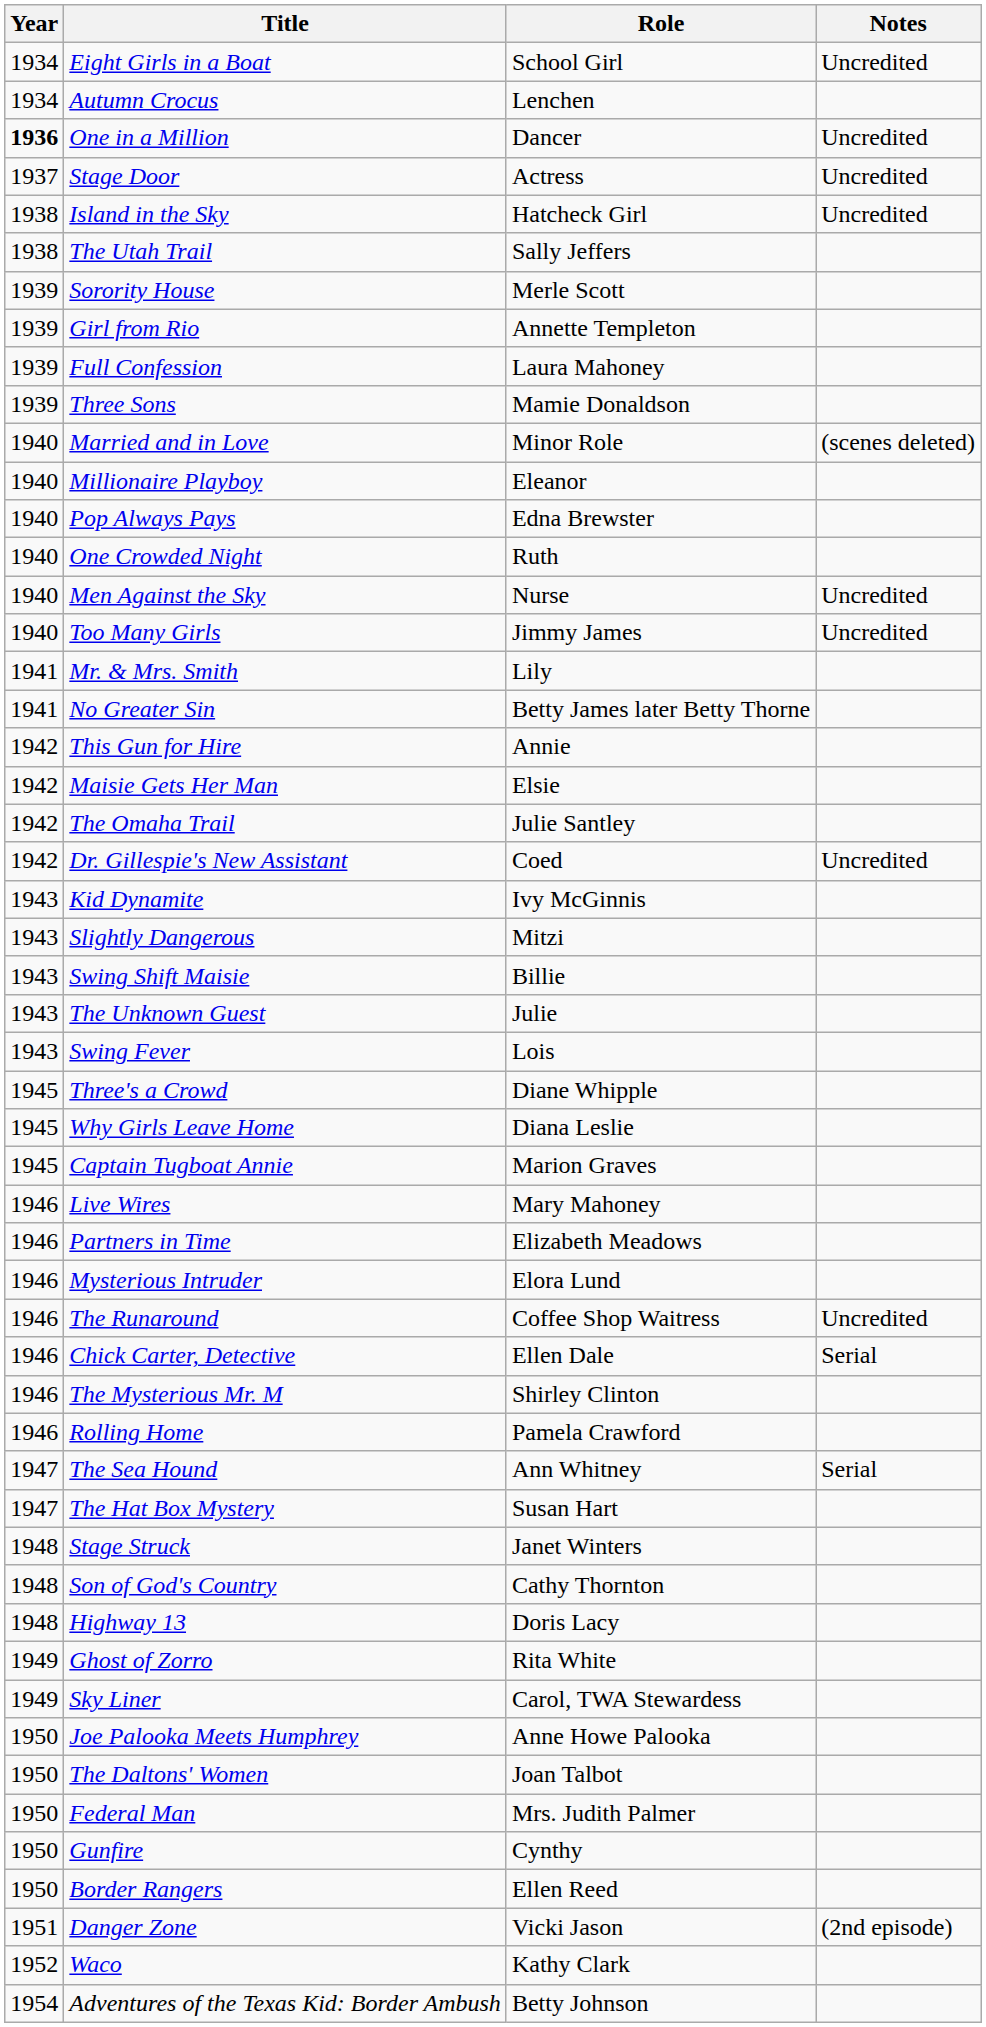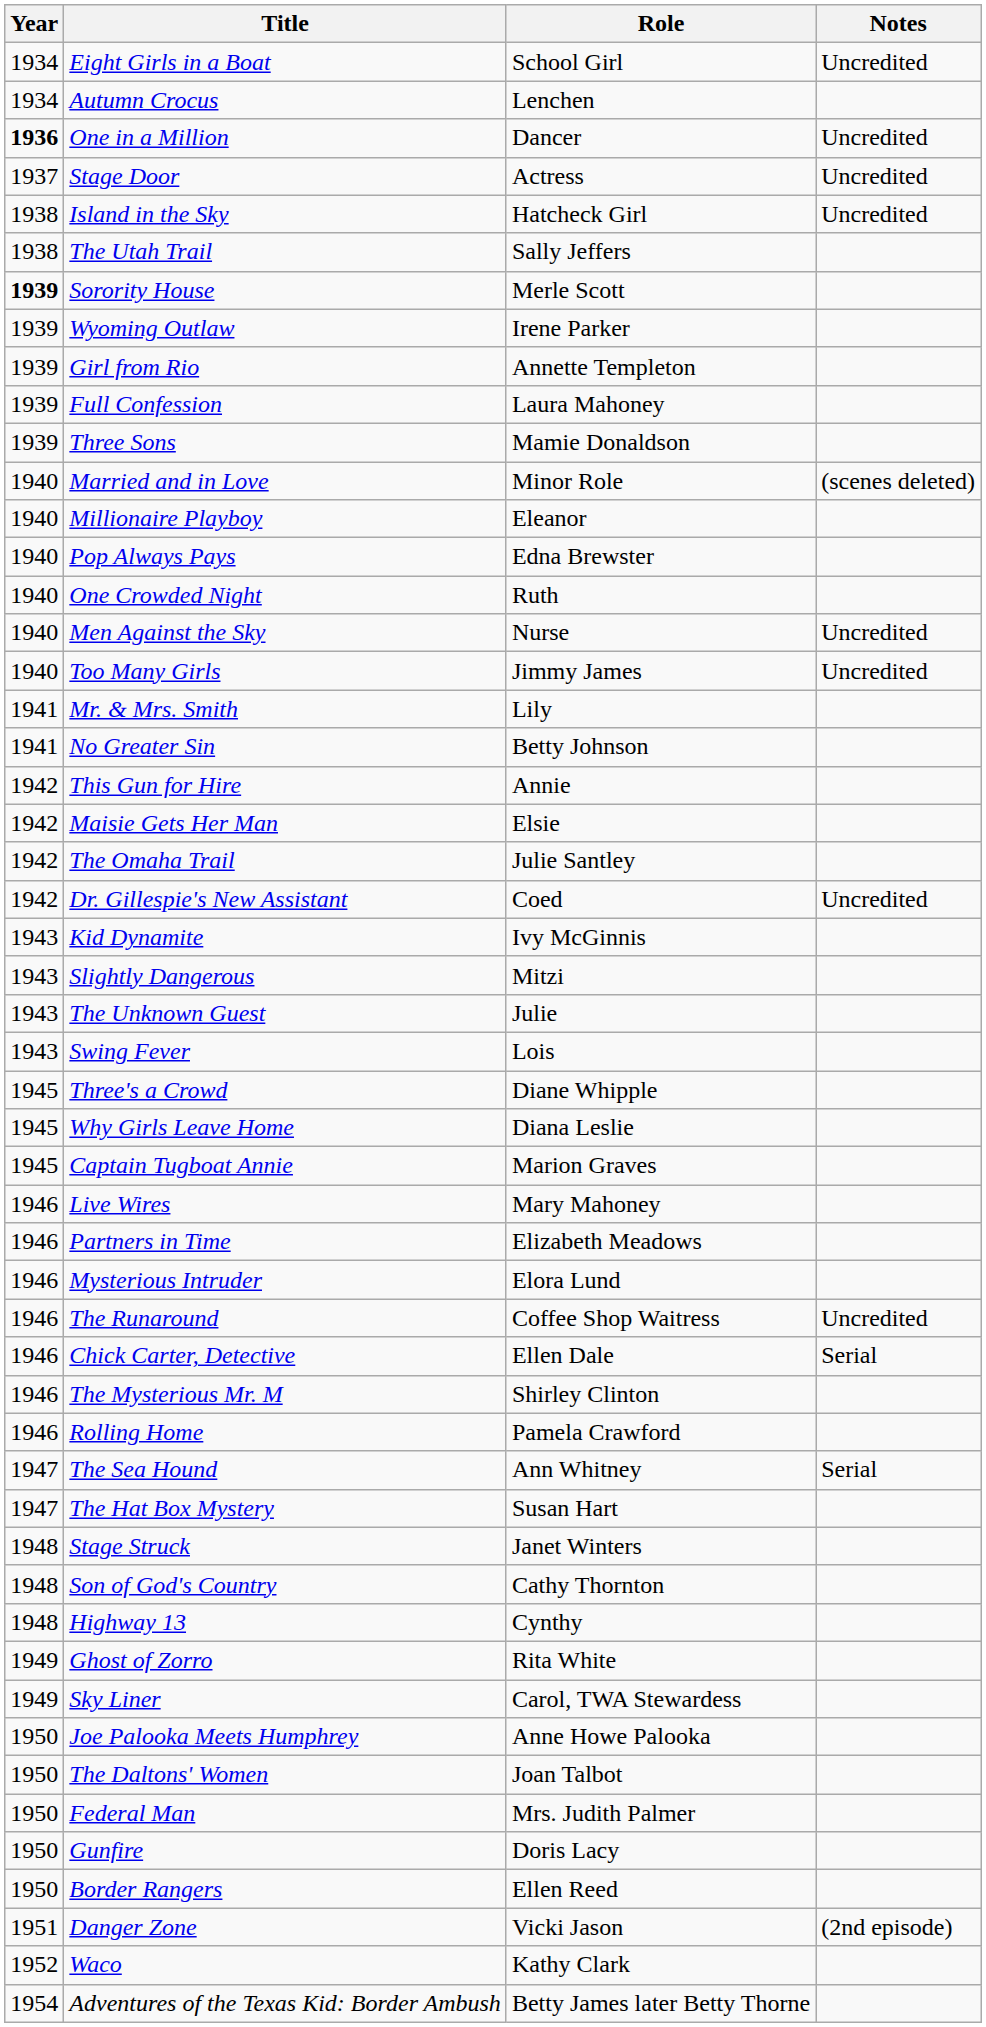Sorority House | Year: normal -> bold
+ row: 1939 | Wyoming Outlaw | Irene Parker
No Greater Sin | Role: Betty James later Betty Thorne -> Betty Johnson
- row: 1943 | Swing Shift Maisie | Billie
Highway 13 | Role: Doris Lacy -> Cynthy
Gunfire | Role: Cynthy -> Doris Lacy
Adventures of the Texas Kid: Border Ambush | Role: Betty Johnson -> Betty James later Betty Thorne
